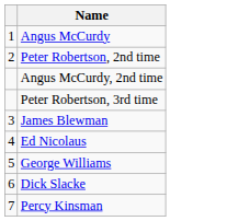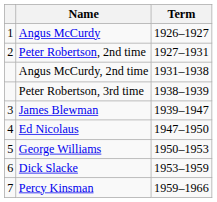+ column: Term | 1926–1927 | 1927–1931 | 1931–1938 | 1938–1939 | 1939–1947 | 1947–1950 | 1950–1953 | 1953–1959 | 1959–1966
